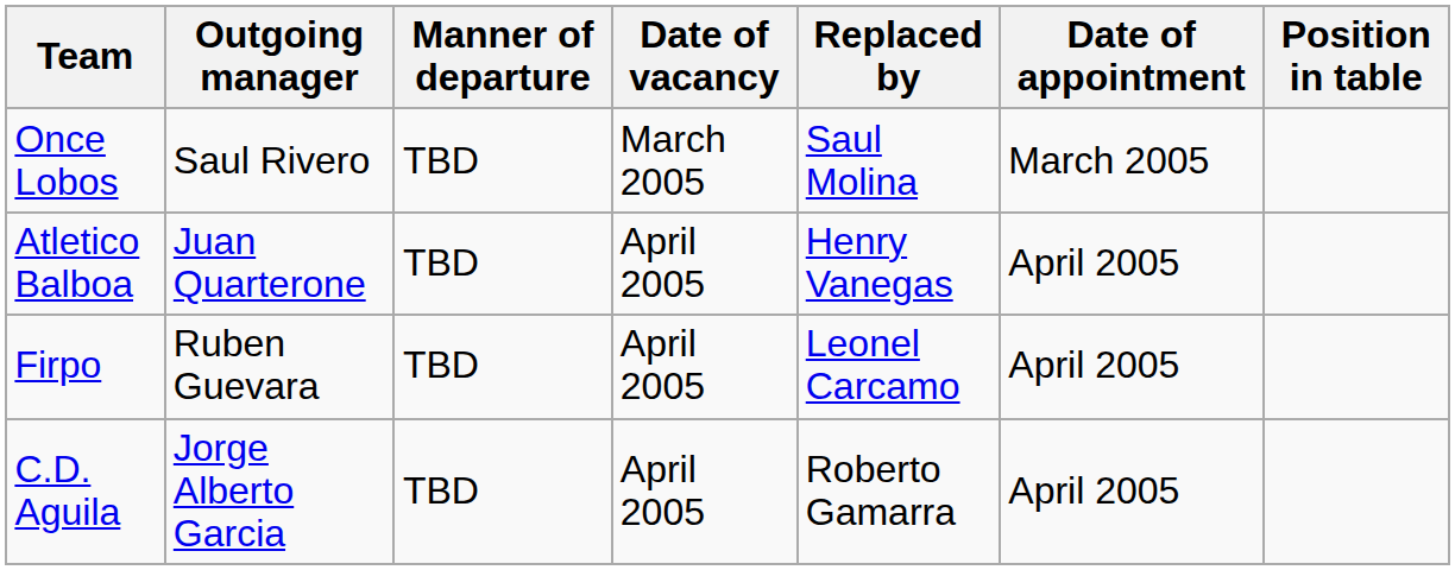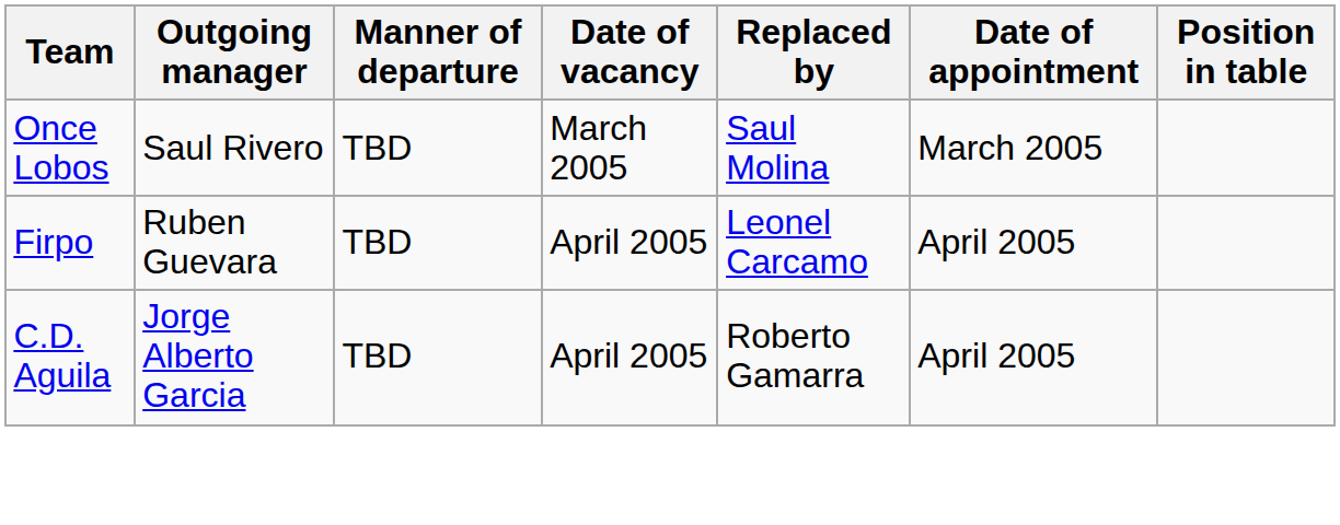- row: Atletico Balboa | Juan Quarterone | TBD | April 2005 | Henry Vanegas | April 2005
